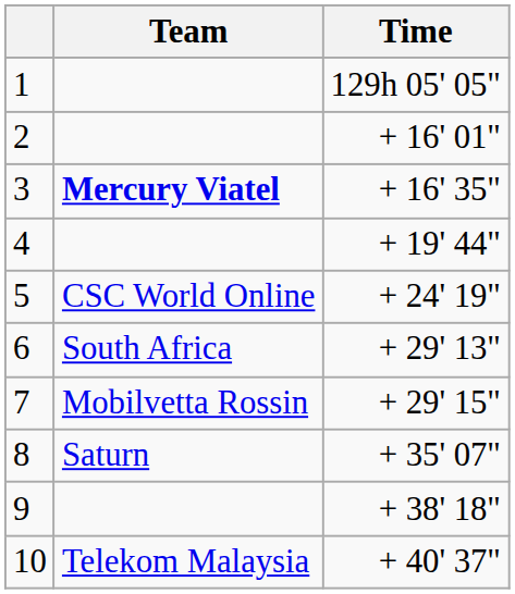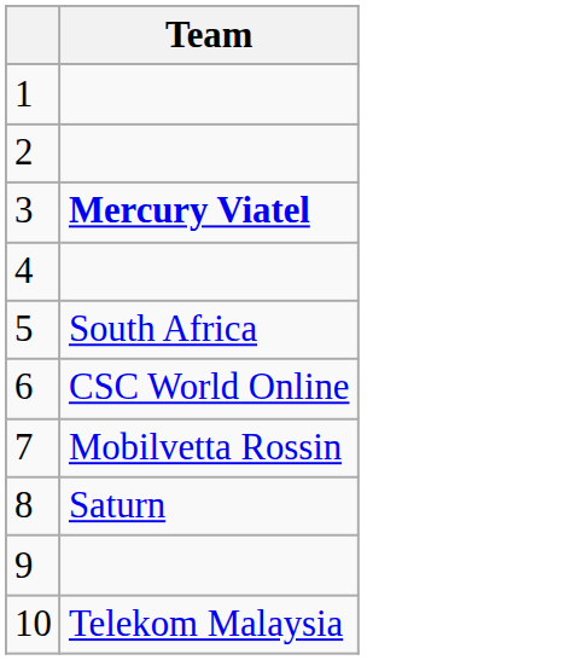- column: Time | 129h 05' 05" | + 16' 01" | + 16' 35" | + 19' 44" | + 24' 19" | + 29' 13" | + 29' 15" | + 35' 07" | + 38' 18" | + 40' 37"
5 | Team: CSC World Online -> South Africa
6 | Team: South Africa -> CSC World Online
